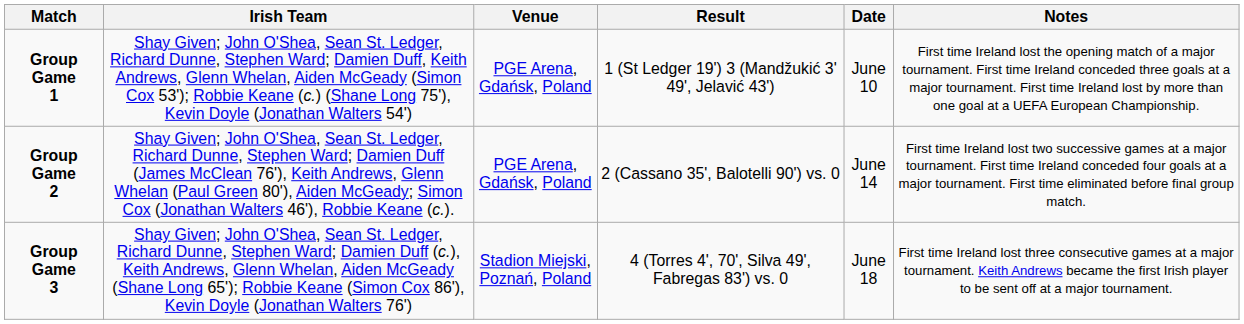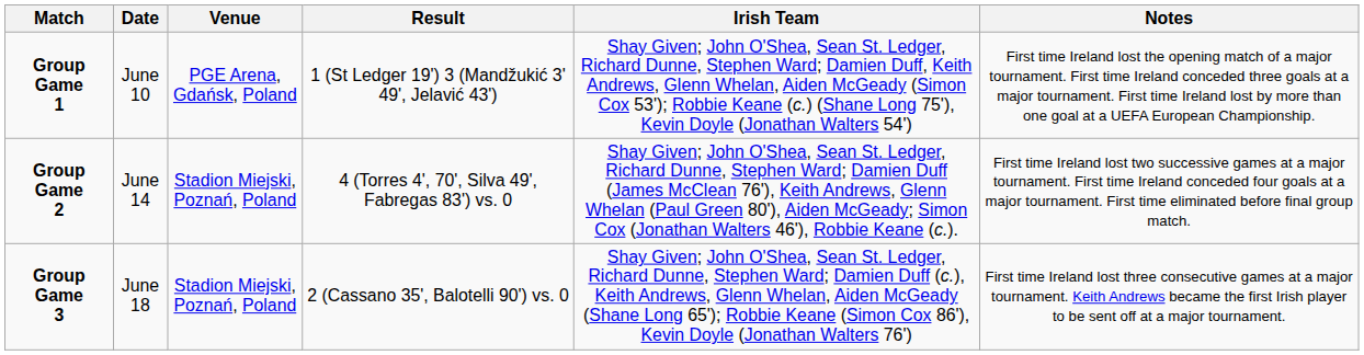columns swapped: Date <-> Irish Team
Group Game 2 | Venue: PGE Arena, Gdańsk, Poland -> Stadion Miejski, Poznań, Poland
Group Game 2 | Result: 2 (Cassano 35', Balotelli 90') vs. 0 -> 4 (Torres 4', 70', Silva 49', Fabregas 83') vs. 0
Group Game 3 | Result: 4 (Torres 4', 70', Silva 49', Fabregas 83') vs. 0 -> 2 (Cassano 35', Balotelli 90') vs. 0
